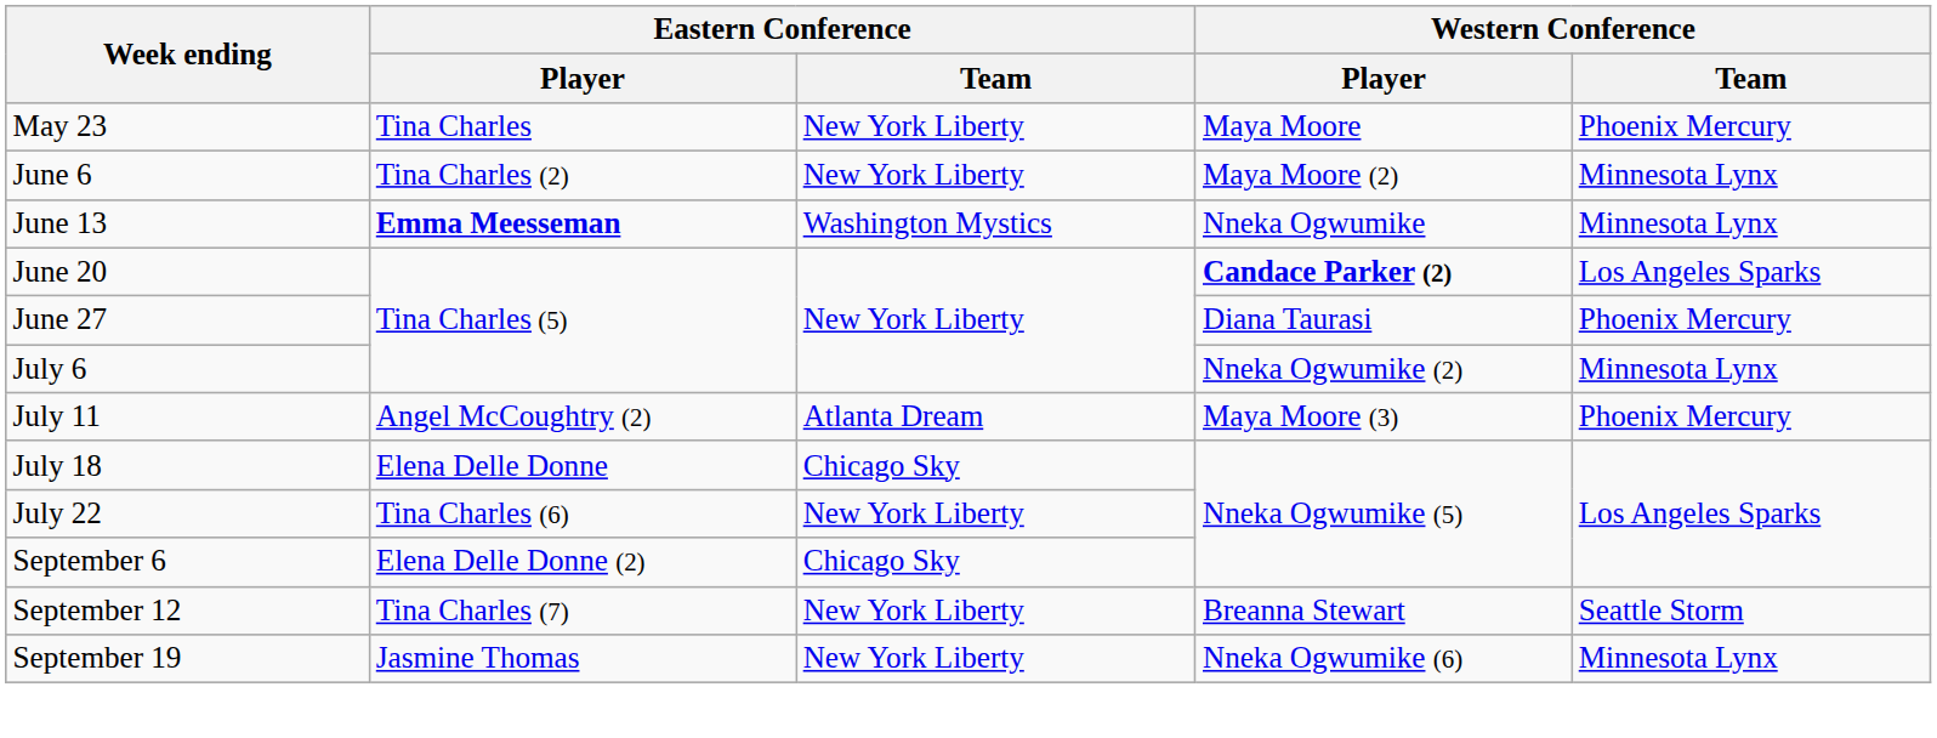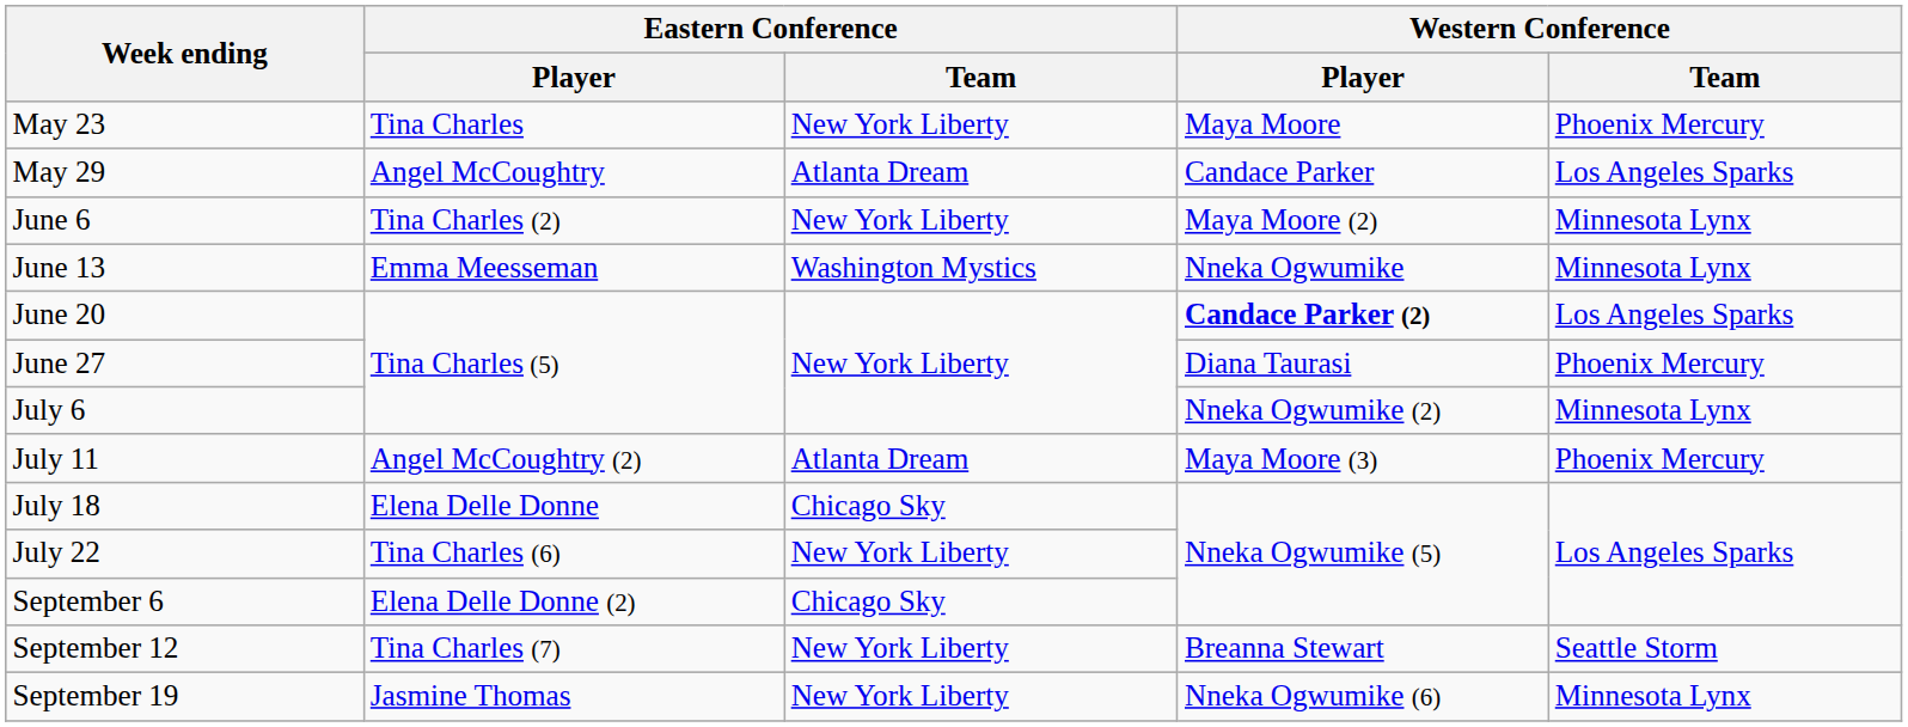+ row: May 29 | Angel McCoughtry | Atlanta Dream | Candace Parker | Los Angeles Sparks
June 13 | Eastern Conference / Player: bold -> normal
